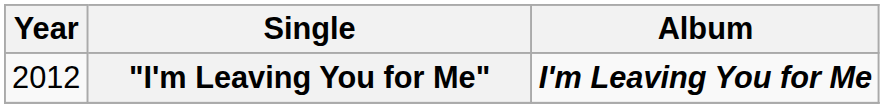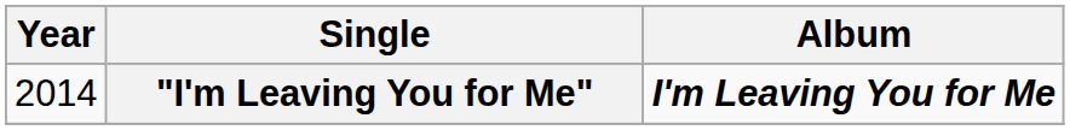"I'm Leaving You for Me" | Year: 2012 -> 2014
